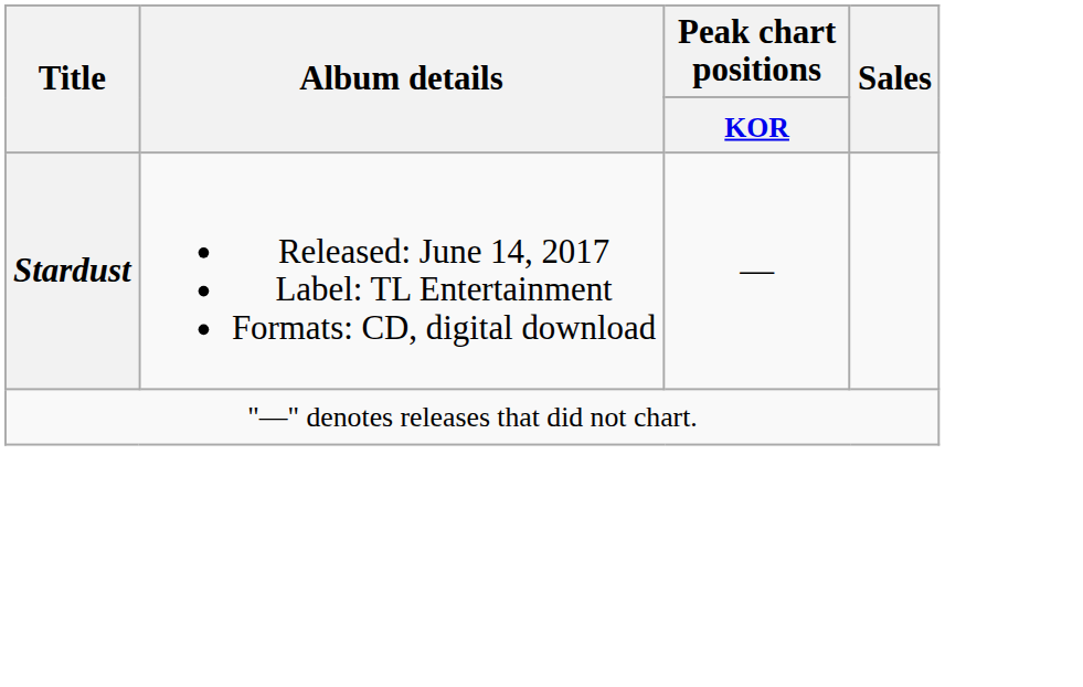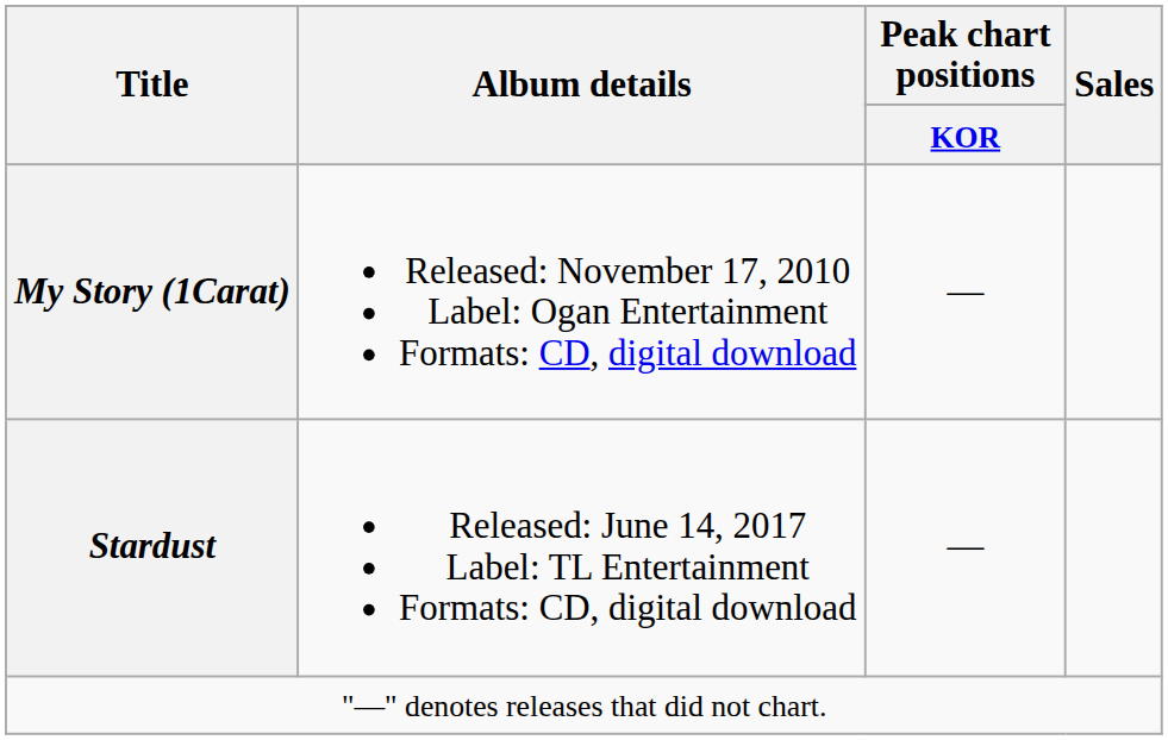+ row: My Story (1Carat) | Released: November 17, 2010 Label: Ogan Entertainment Formats: CD, digital download | —
